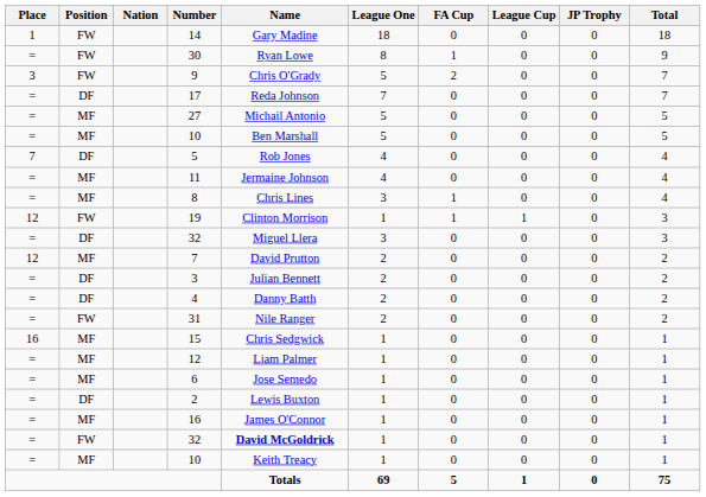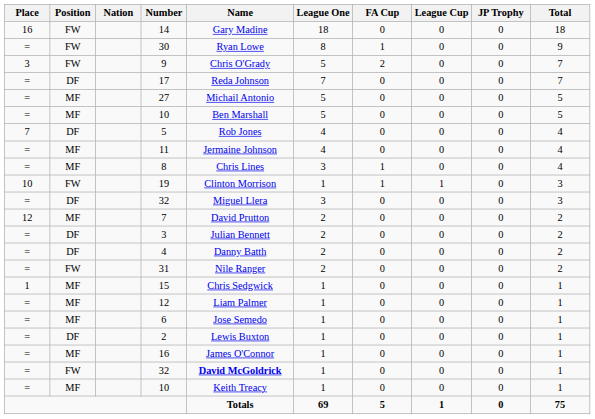14 | Place: 1 -> 16
19 | Place: 12 -> 10
15 | Place: 16 -> 1
